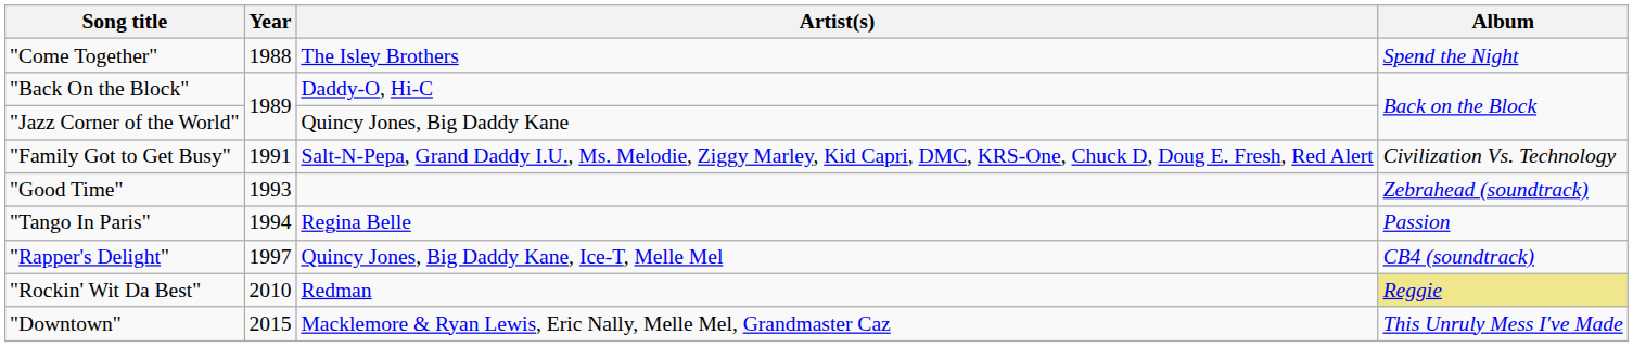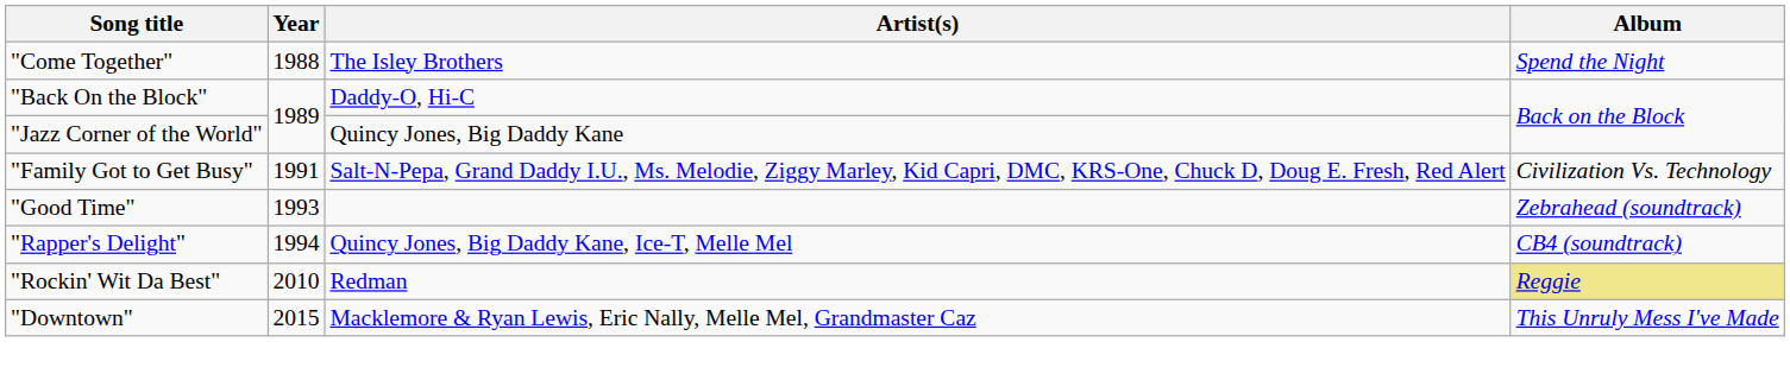- row: "Tango In Paris" | 1994 | Regina Belle | Passion
"Rapper's Delight" | Year: 1997 -> 1994
